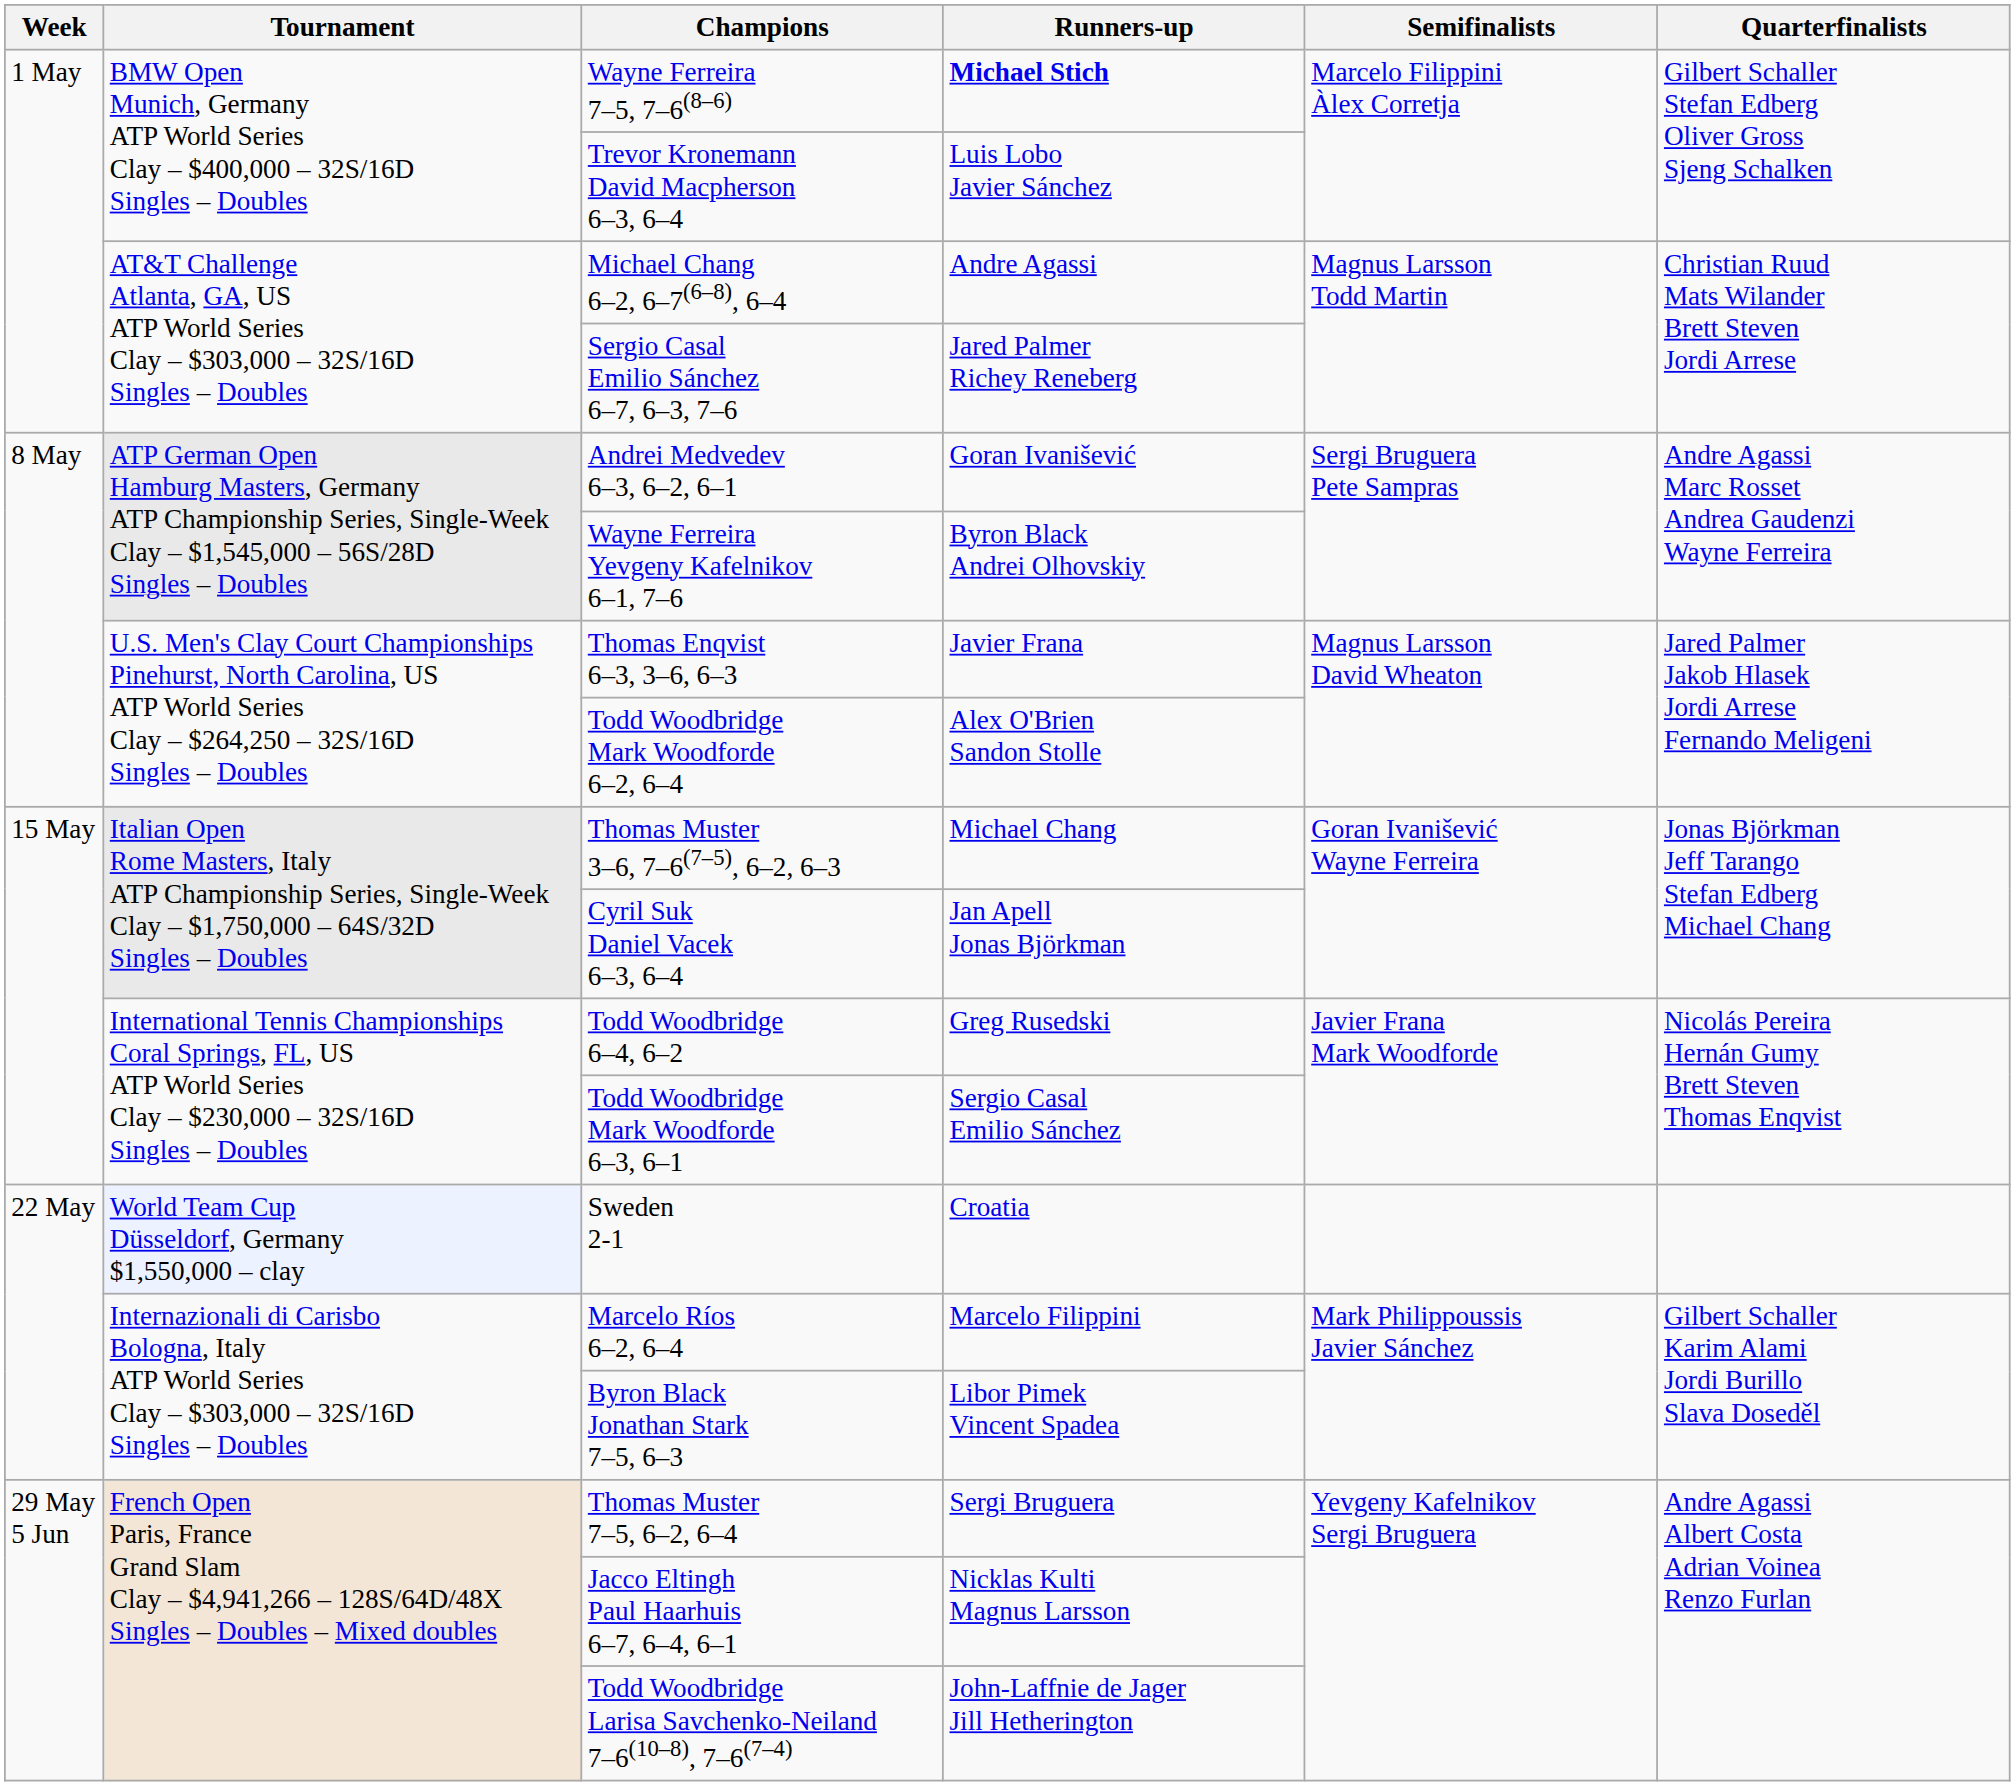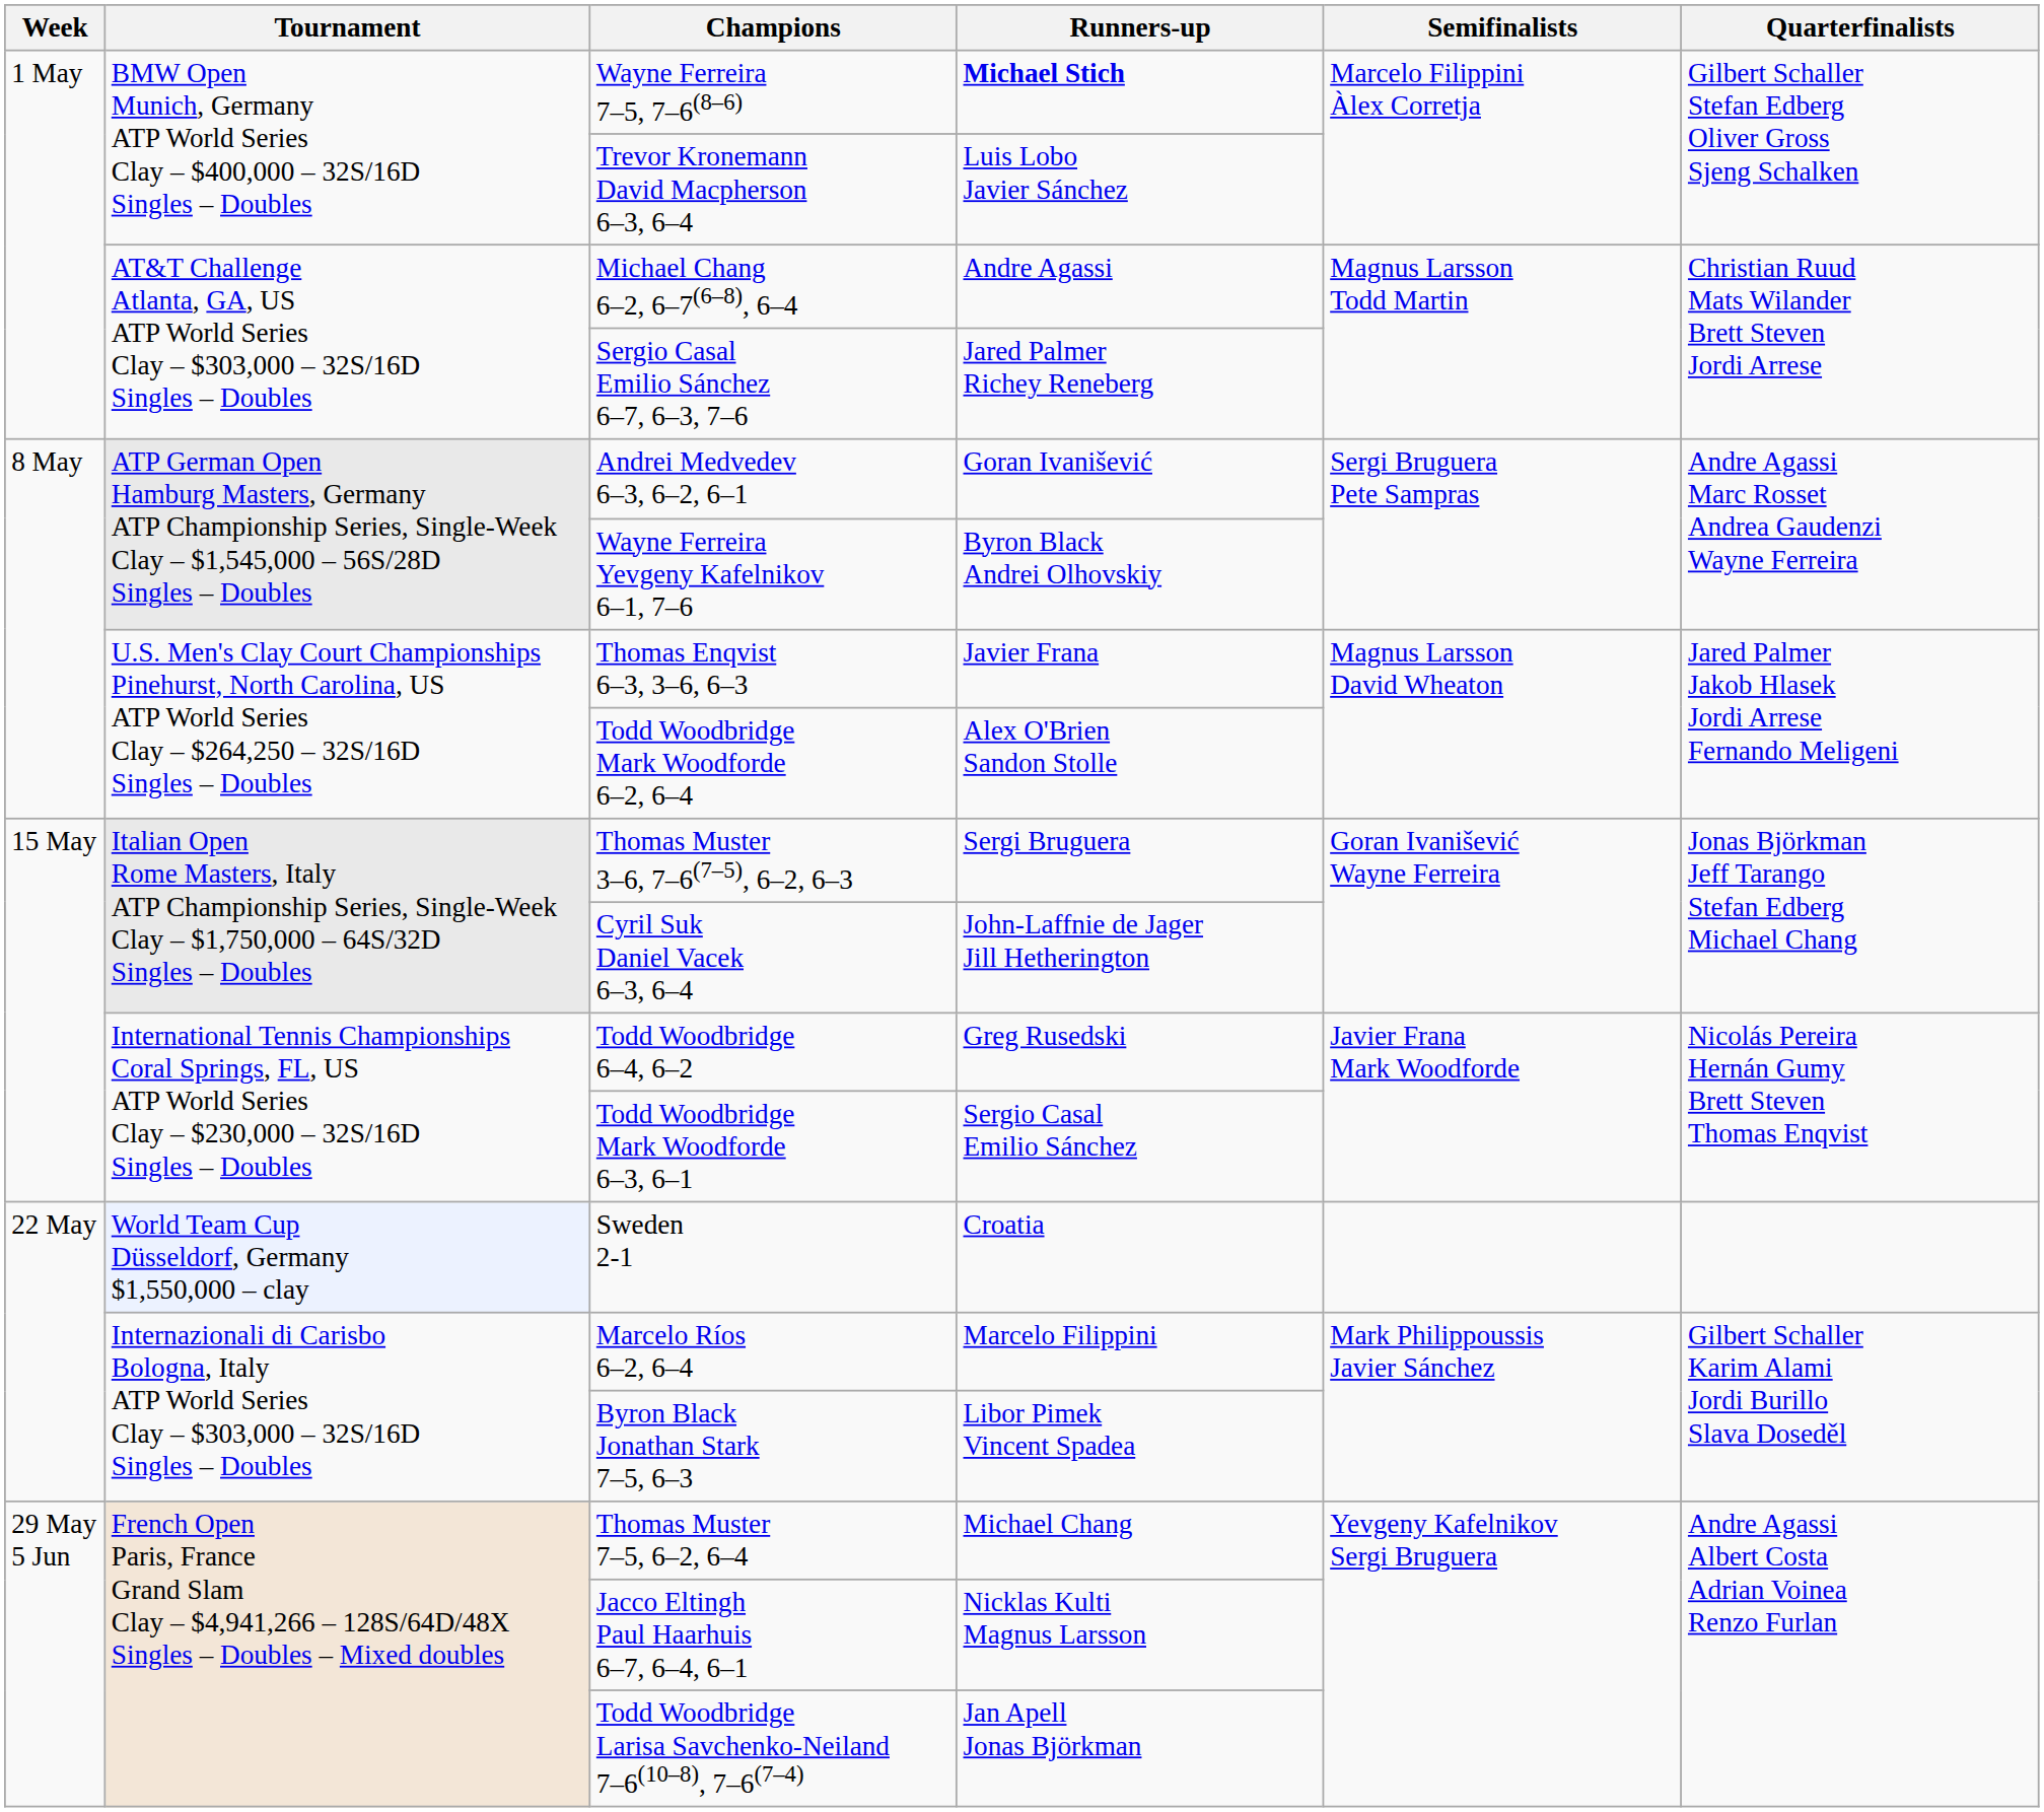Thomas Muster 3–6, 7–6(7–5), 6–2, 6–3 | Runners-up: Michael Chang -> Sergi Bruguera
Cyril Suk Daniel Vacek 6–3, 6–4 | Runners-up: Jan Apell Jonas Björkman -> John-Laffnie de Jager Jill Hetherington
Thomas Muster 7–5, 6–2, 6–4 | Runners-up: Sergi Bruguera -> Michael Chang
Todd Woodbridge Larisa Savchenko-Neiland 7–6(10–8), 7–6(7–4) | Runners-up: John-Laffnie de Jager Jill Hetherington -> Jan Apell Jonas Björkman
